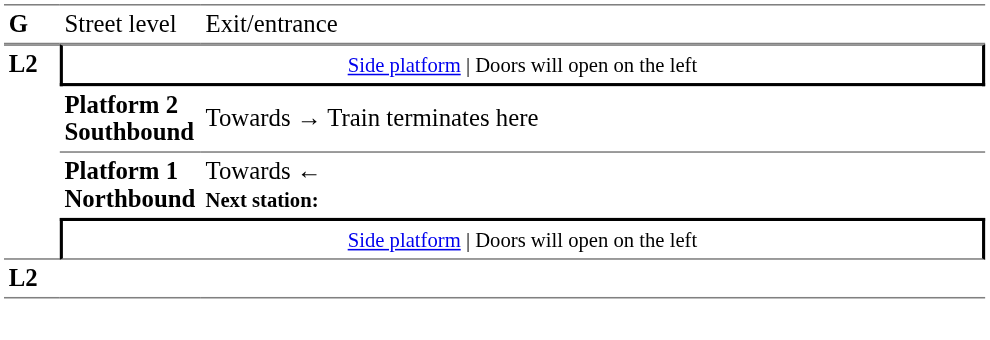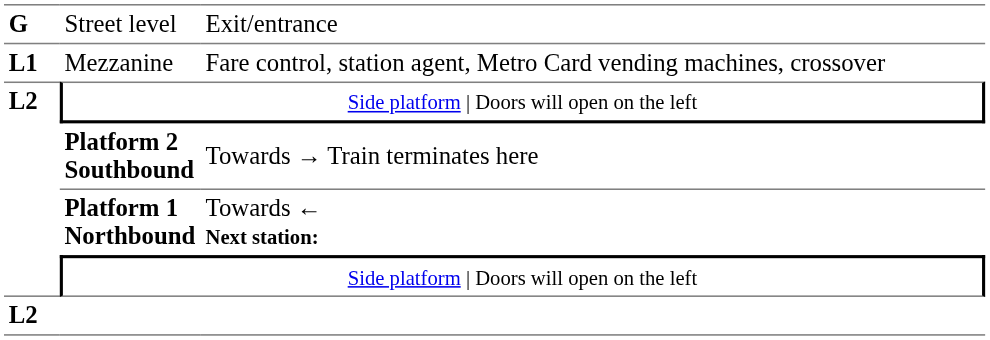+ row: L1 | Mezzanine | Fare control, station agent, Metro Card vending machines, crossover
